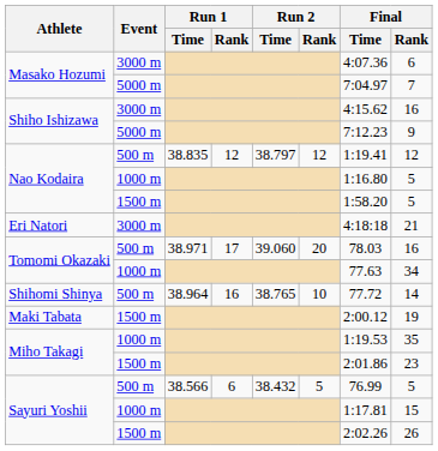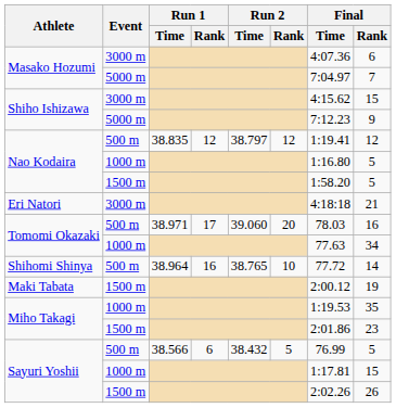Shiho Ishizawa / 3000 m | Final / Rank: 16 -> 15
